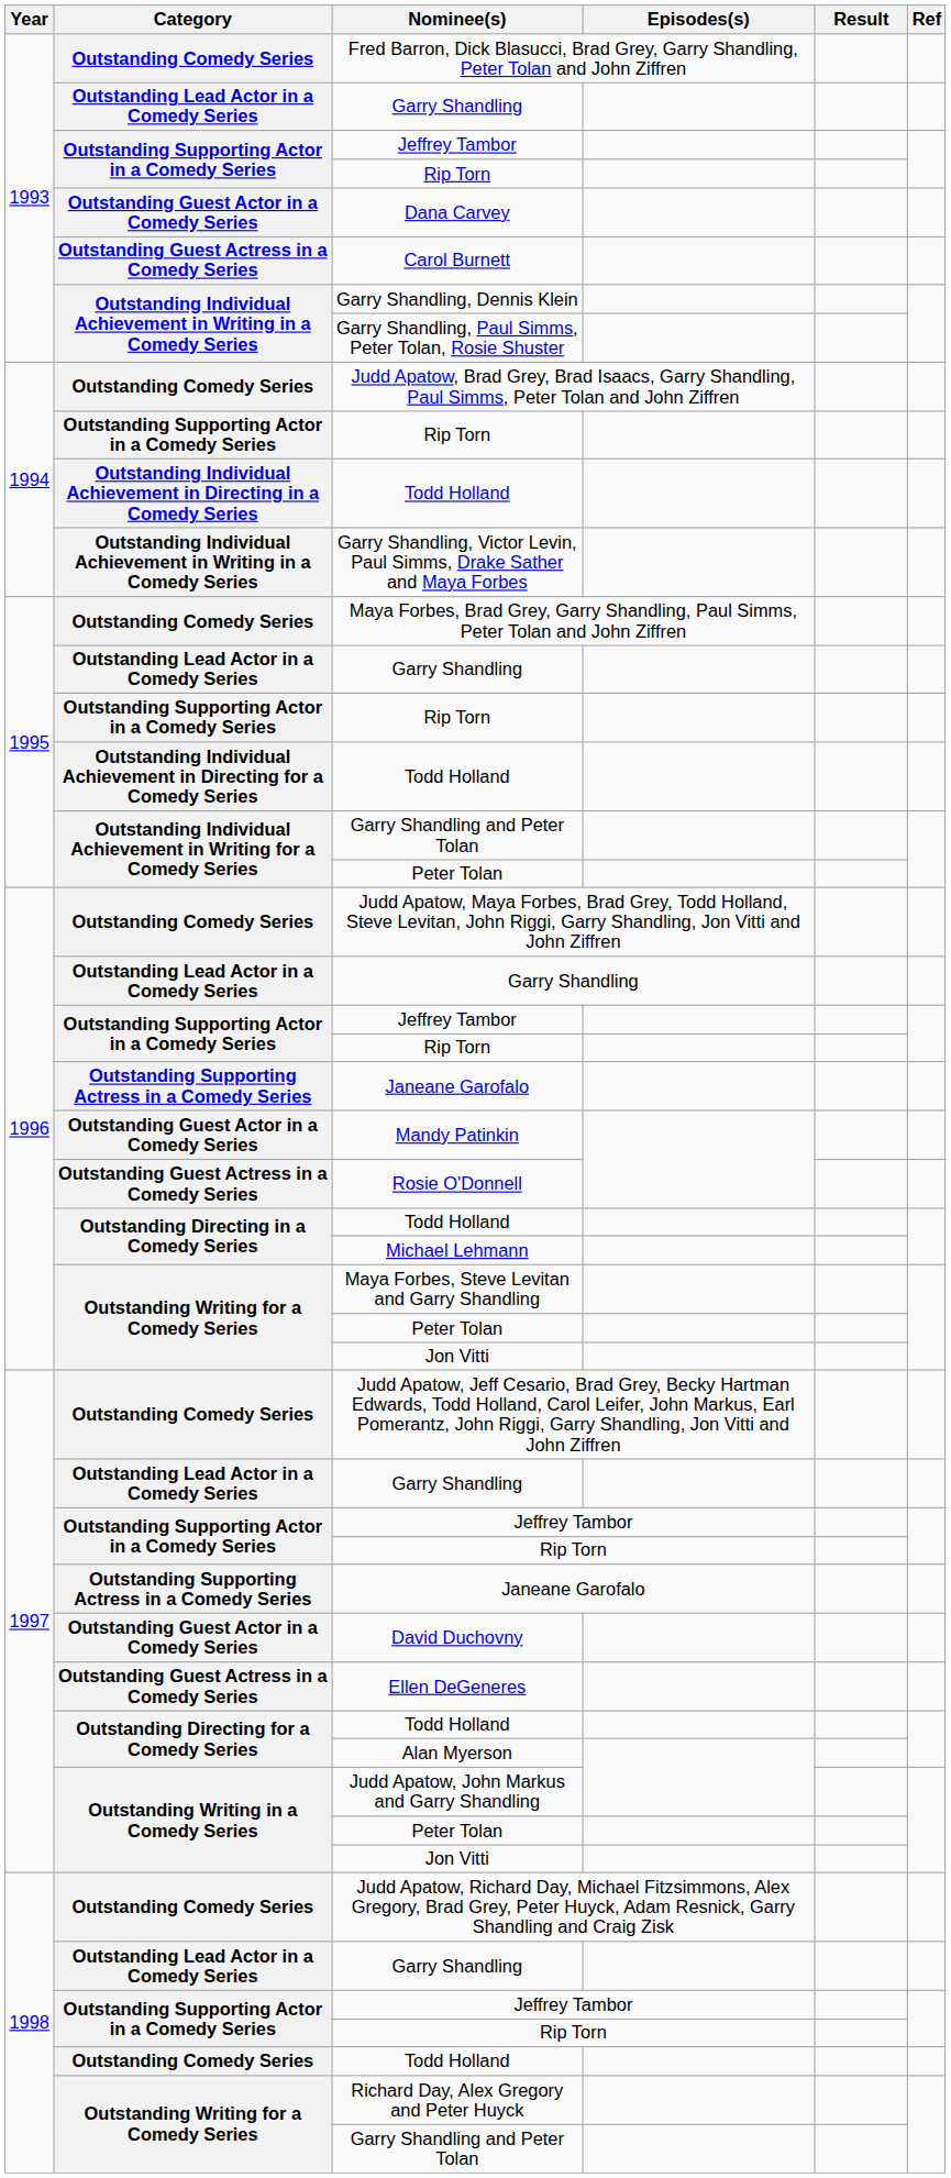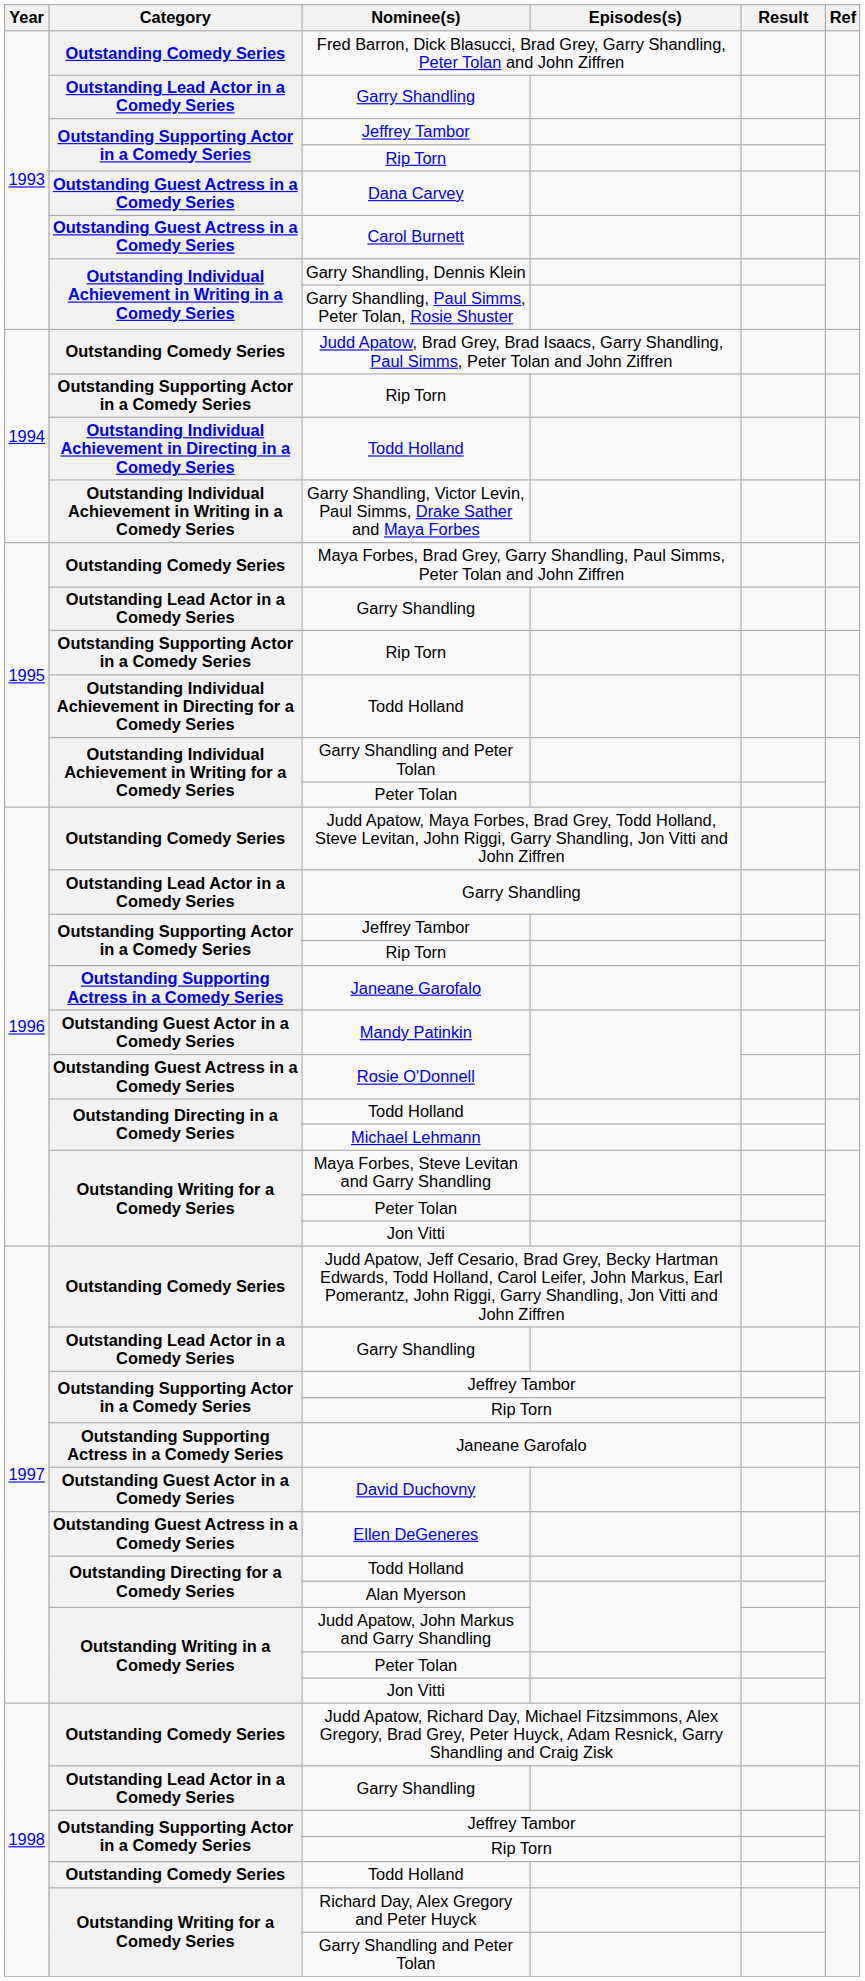Dana Carvey | Category: Outstanding Guest Actor in a Comedy Series -> Outstanding Guest Actress in a Comedy Series
